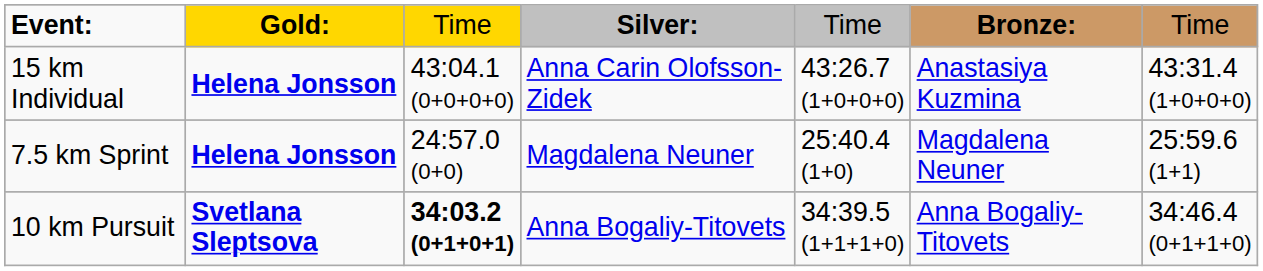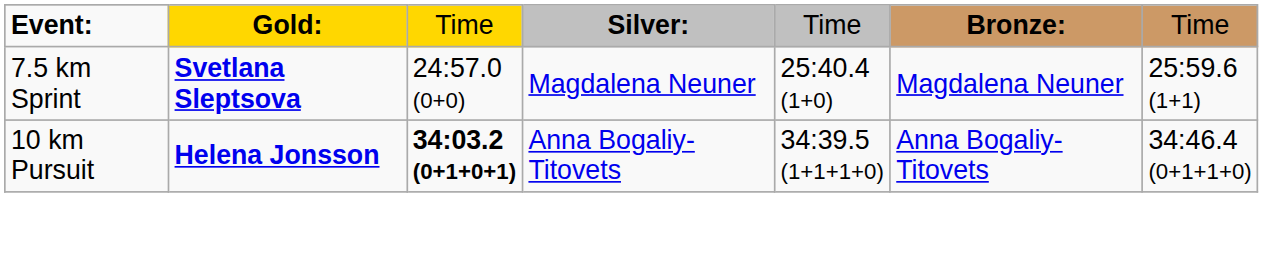- row: 15 km Individual | Helena Jonsson | 43:04.1 (0+0+0+0) | Anna Carin Olofsson-Zidek | 43:26.7 (1+0+0+0) | Anastasiya Kuzmina | 43:31.4 (1+0+0+0)
7.5 km Sprint | column 2: Helena Jonsson -> Svetlana Sleptsova
10 km Pursuit | column 2: Svetlana Sleptsova -> Helena Jonsson
